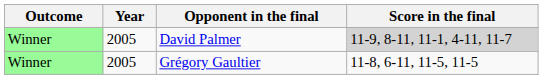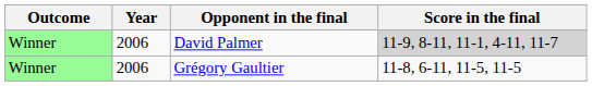David Palmer | Year: 2005 -> 2006
Grégory Gaultier | Year: 2005 -> 2006
